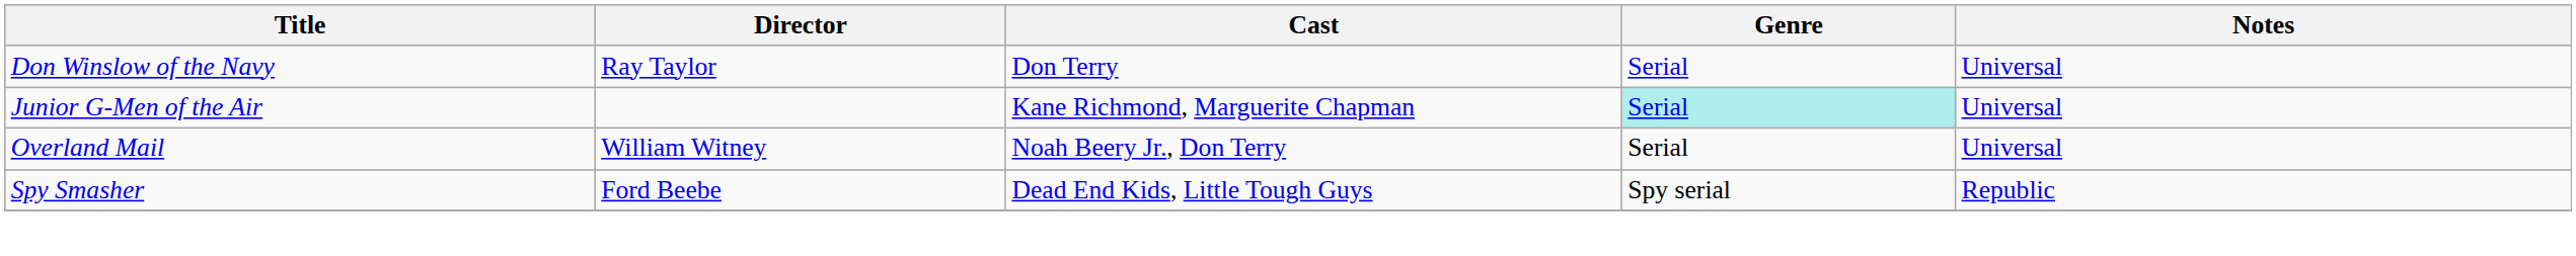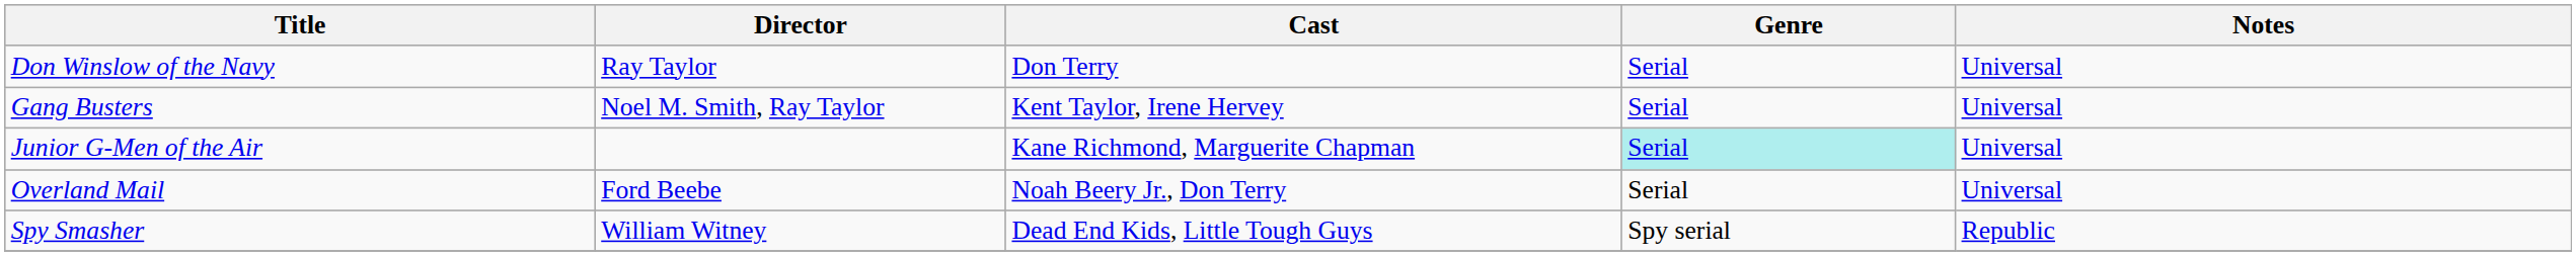+ row: Gang Busters | Noel M. Smith, Ray Taylor | Kent Taylor, Irene Hervey | Serial | Universal
Overland Mail | Director: William Witney -> Ford Beebe
Spy Smasher | Director: Ford Beebe -> William Witney
